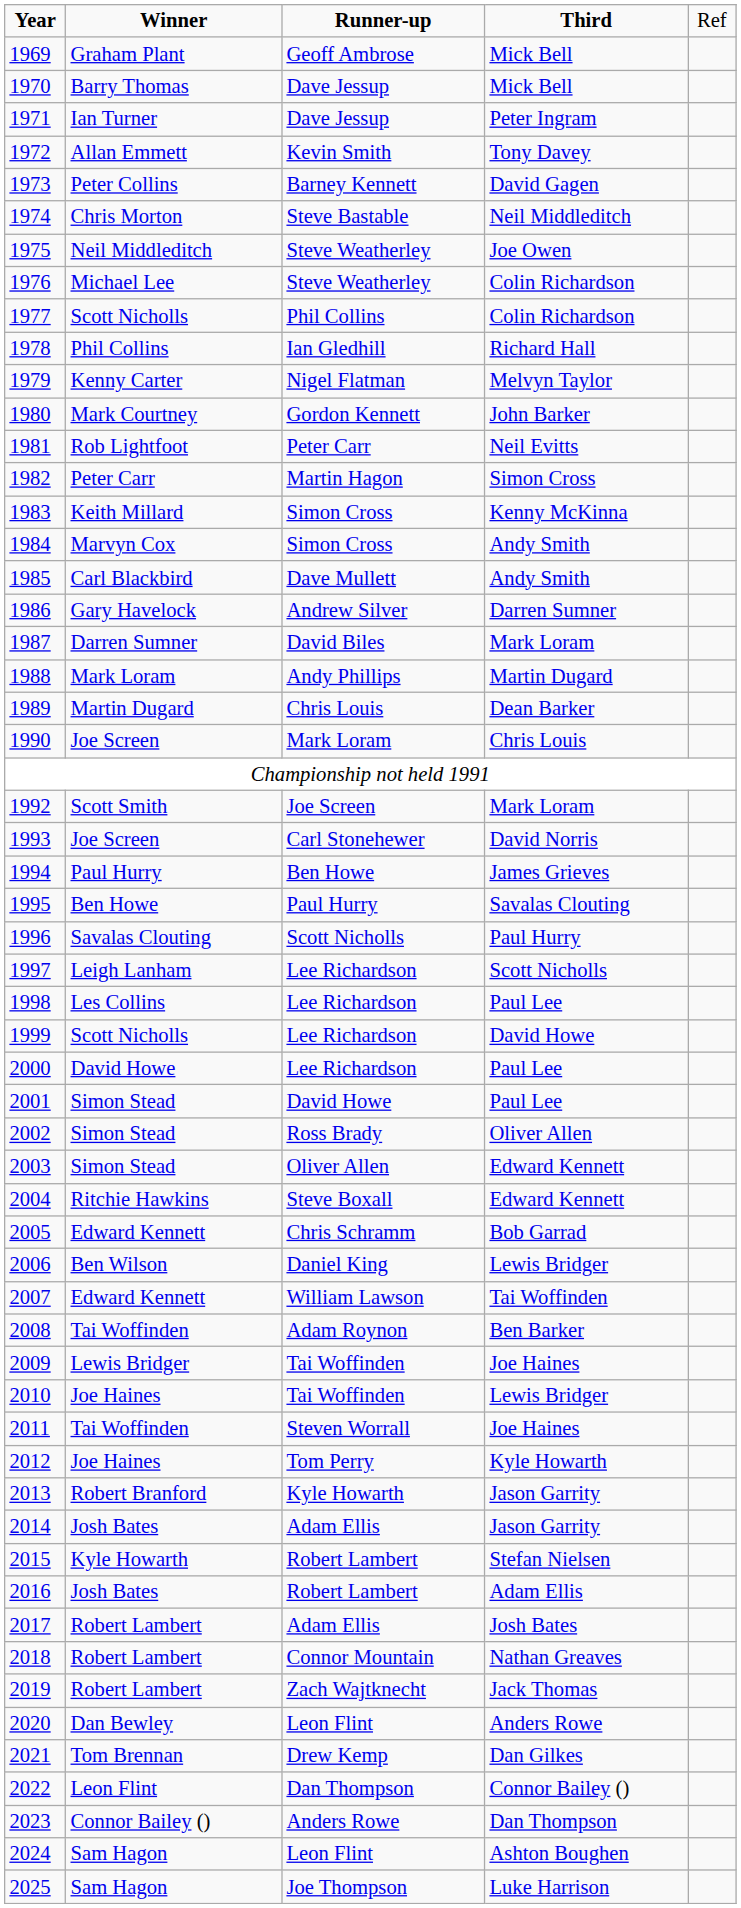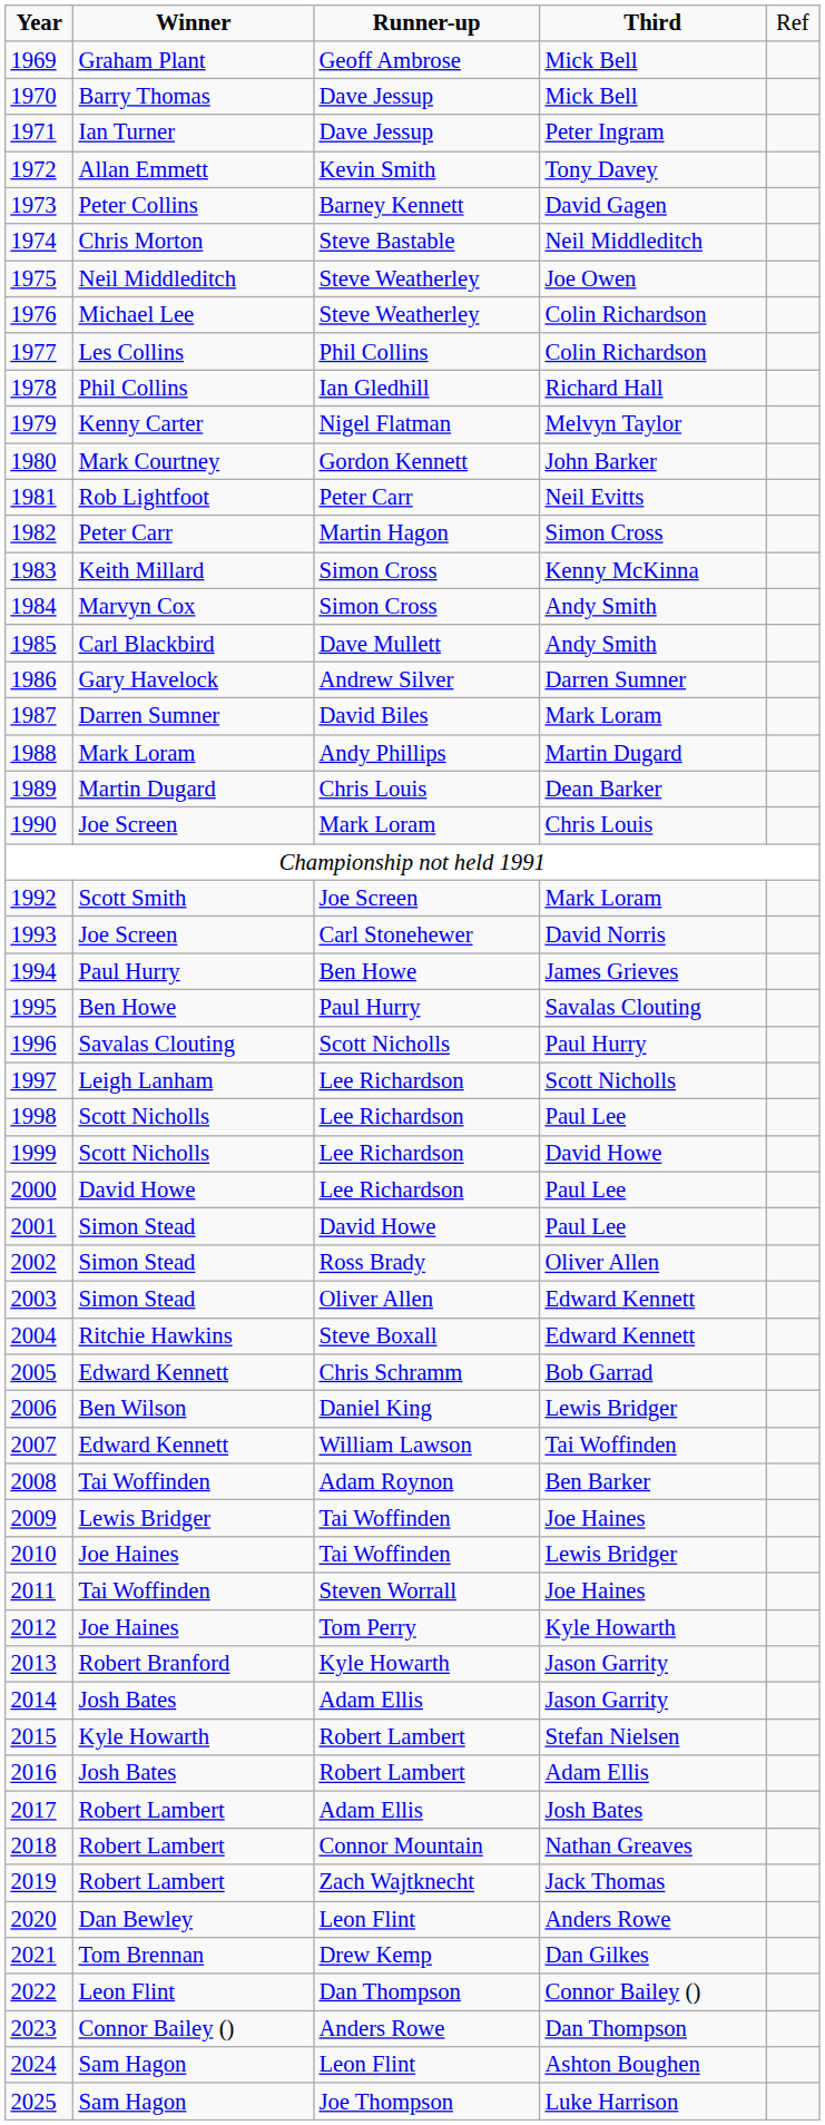1977 | column 2: Scott Nicholls -> Les Collins
1998 | column 2: Les Collins -> Scott Nicholls
